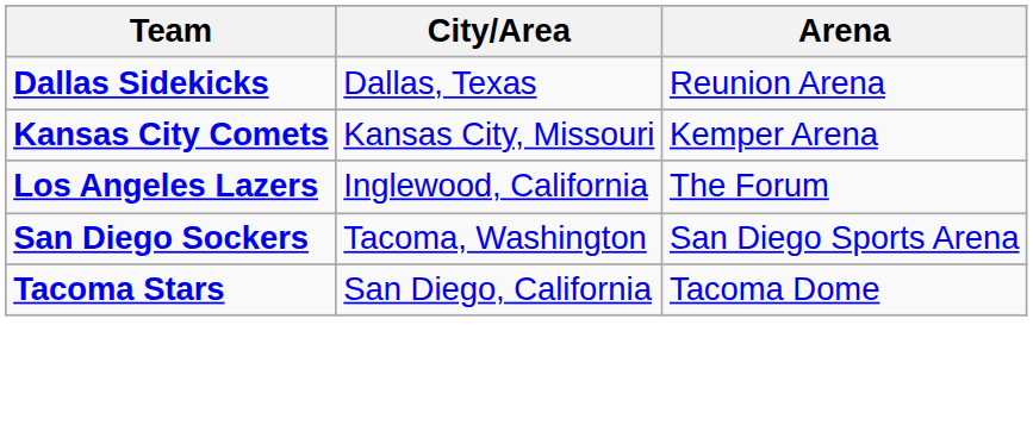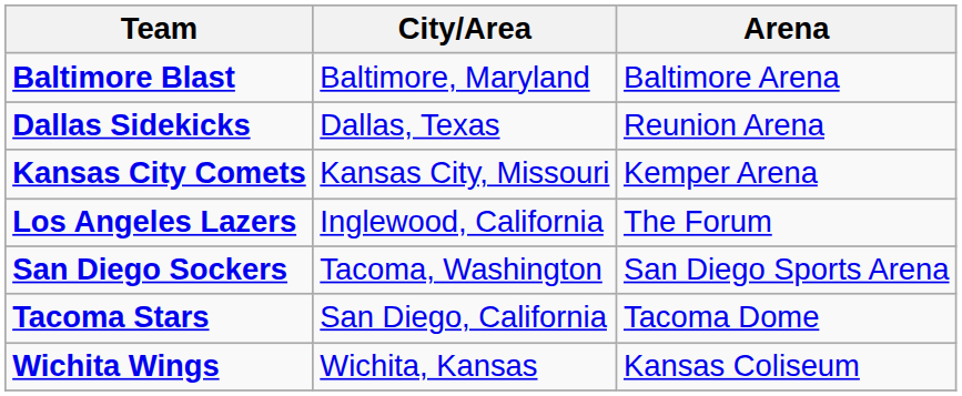+ row: Baltimore Blast | Baltimore, Maryland | Baltimore Arena
+ row: Wichita Wings | Wichita, Kansas | Kansas Coliseum
